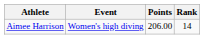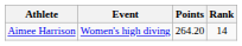Aimee Harrison | Points: 206.00 -> 264.20
